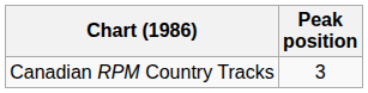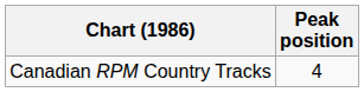Canadian RPM Country Tracks | Peak position: 3 -> 4
